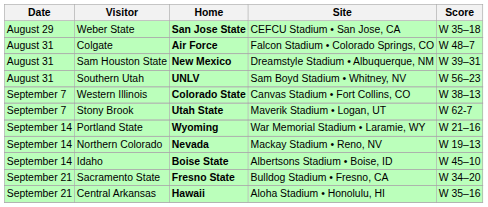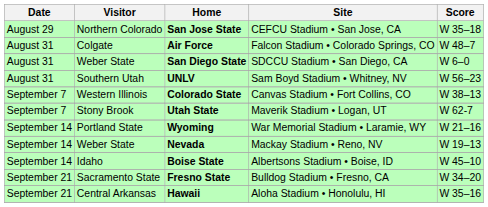San Jose State | Visitor: Weber State -> Northern Colorado
- row: August 31 | Sam Houston State | New Mexico | Dreamstyle Stadium • Albuquerque, NM | W 39–31
+ row: August 31 | Weber State | San Diego State | SDCCU Stadium • San Diego, CA | W 6–0
Nevada | Visitor: Northern Colorado -> Weber State
